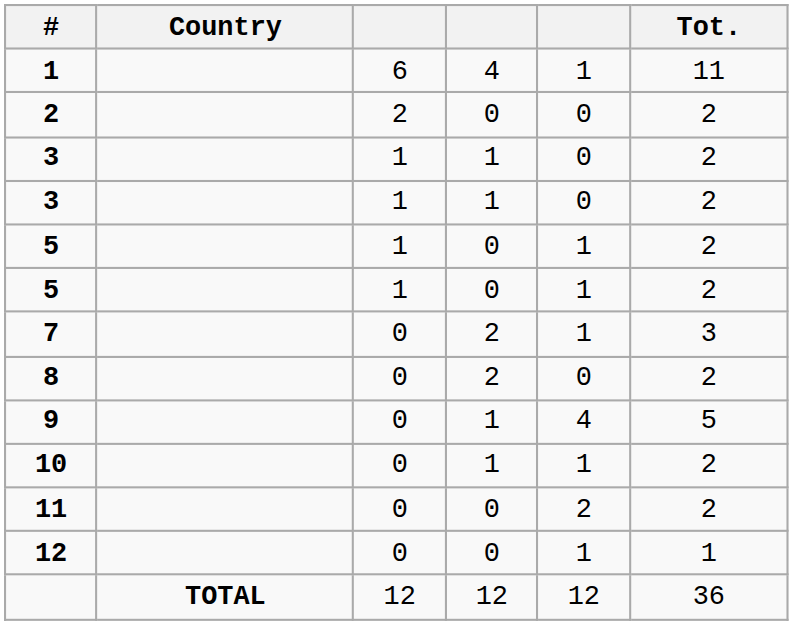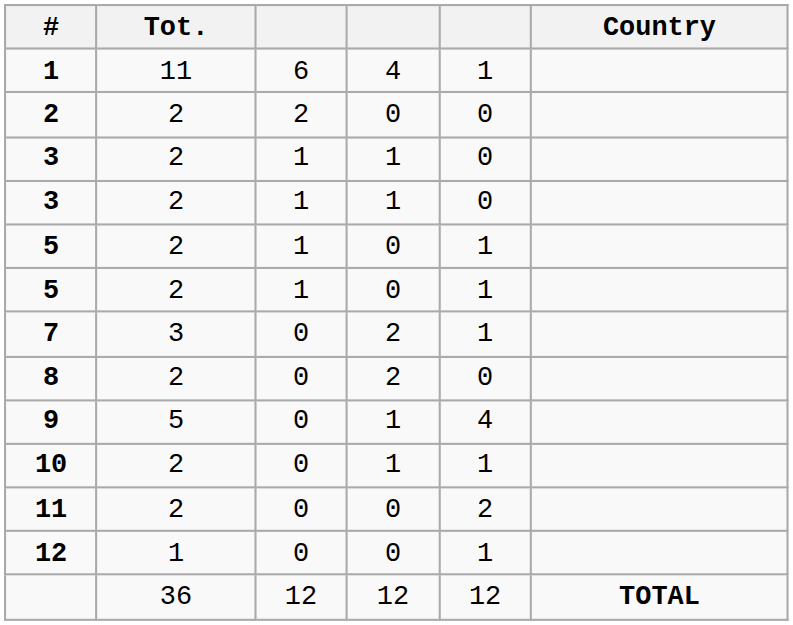columns swapped: Country <-> Tot.
